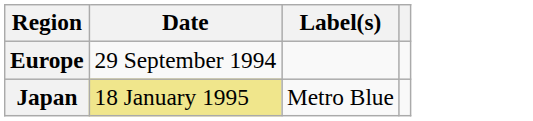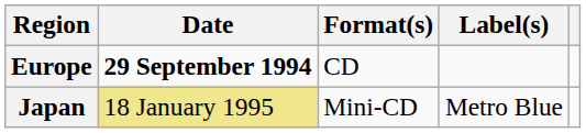+ column: Format(s) | CD | Mini-CD
Europe | Date: normal -> bold
